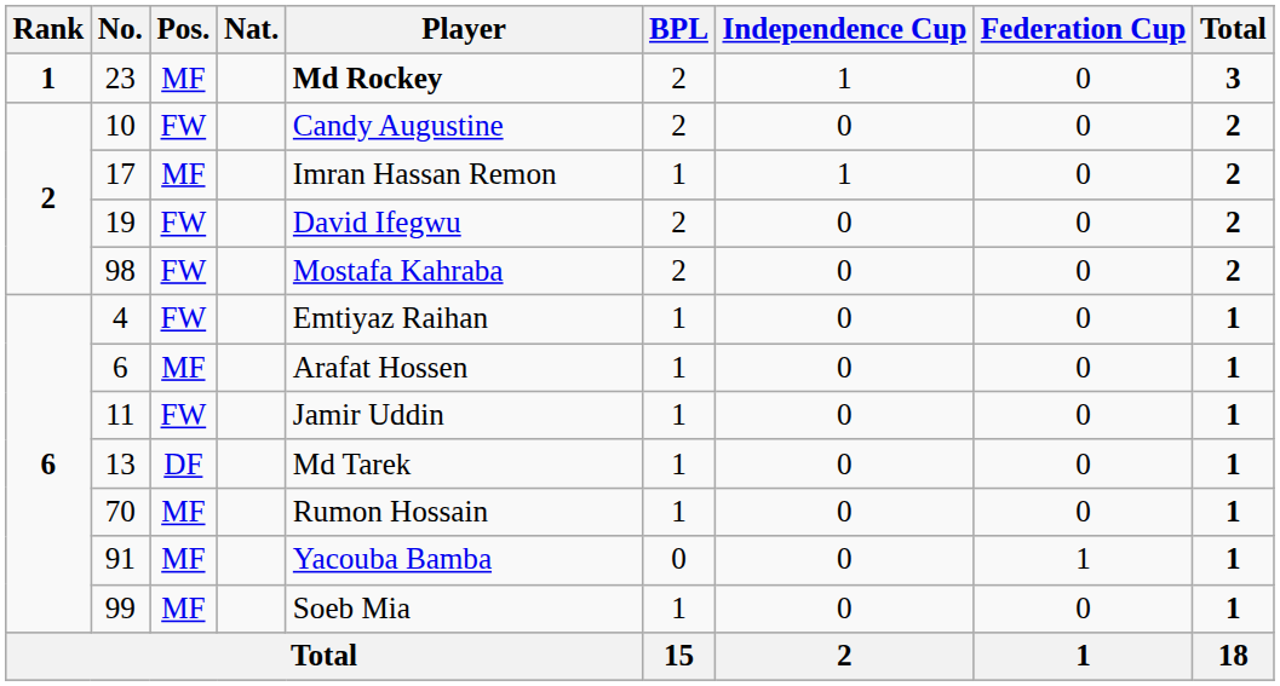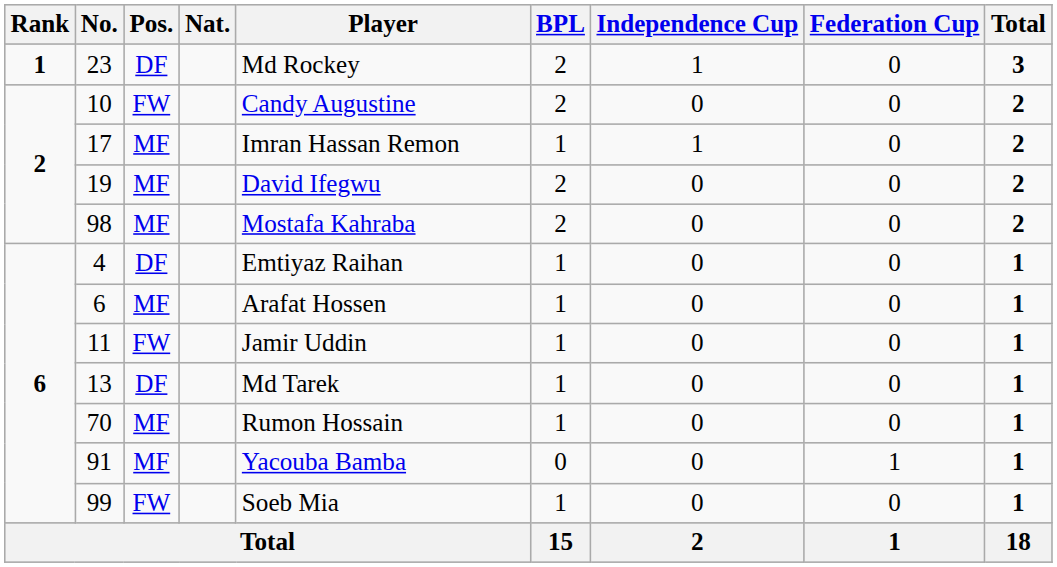23 | Pos.: MF -> DF
23 | Player: bold -> normal
19 | Pos.: FW -> MF
98 | Pos.: FW -> MF
4 | Pos.: FW -> DF
99 | Pos.: MF -> FW
